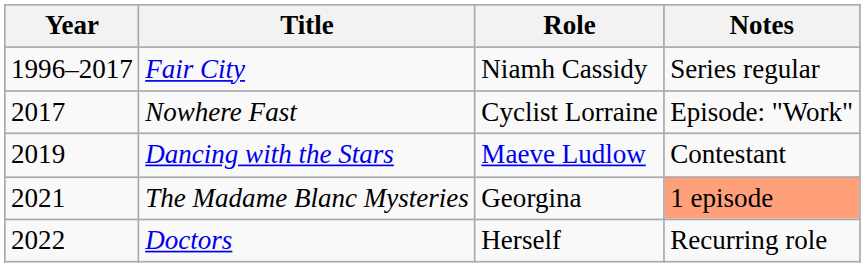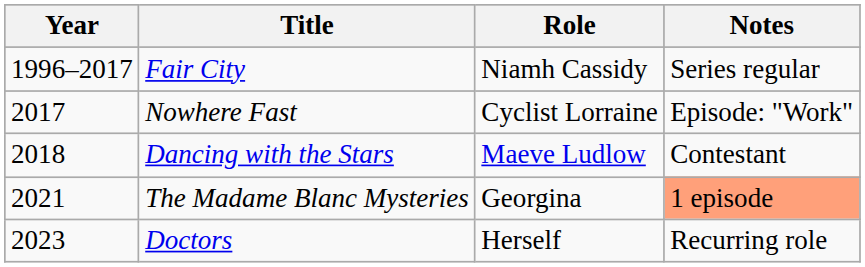Dancing with the Stars | Year: 2019 -> 2018
Doctors | Year: 2022 -> 2023
